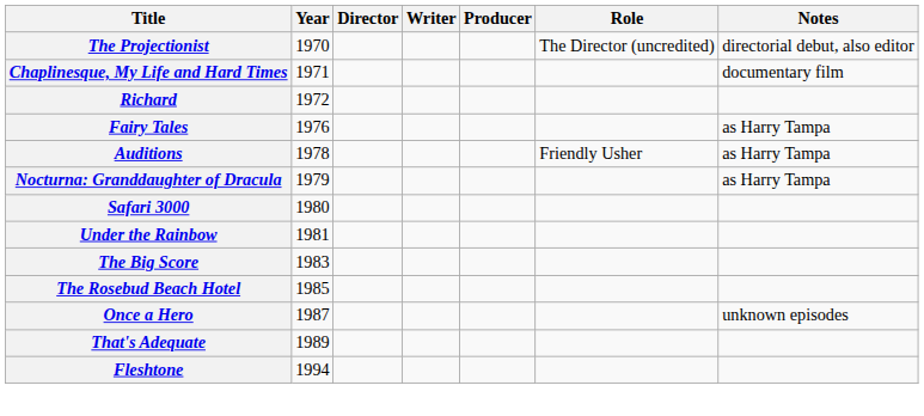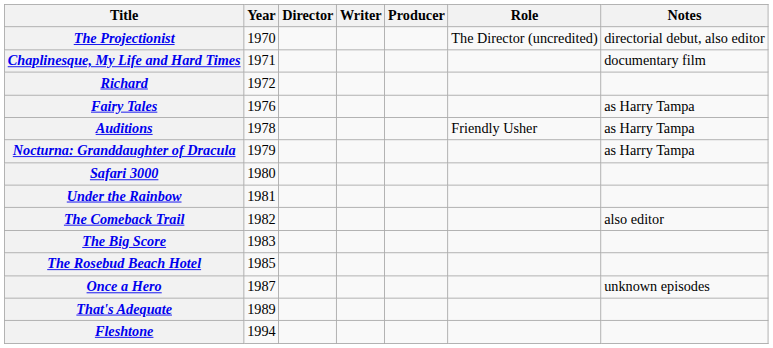+ row: The Comeback Trail | 1982 | also editor
